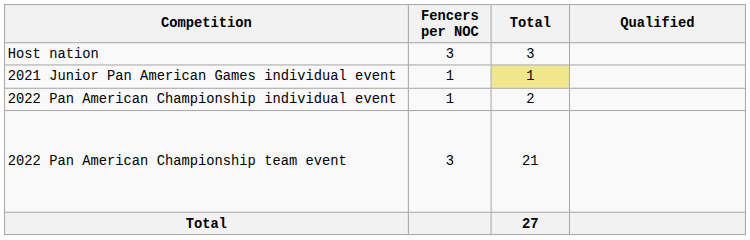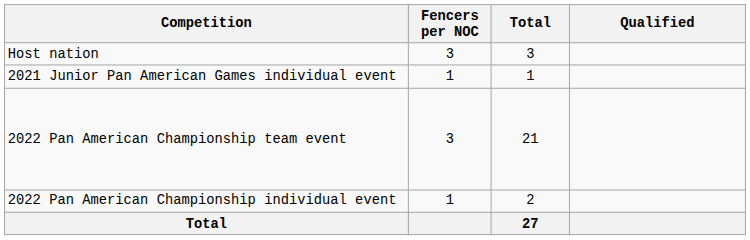2021 Junior Pan American Games individual event | Total: khaki background -> no background
rows swapped: 2022 Pan American Championship team event <-> 2022 Pan American Championship individual event
